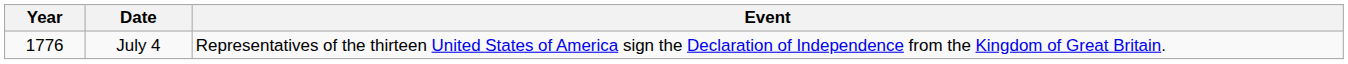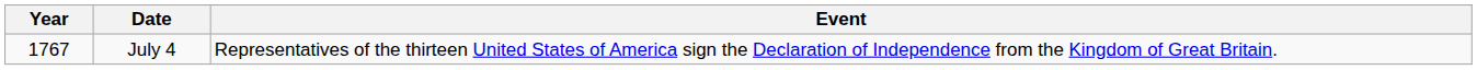July 4 | Year: 1776 -> 1767
